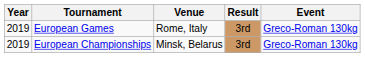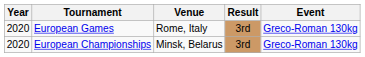European Games | Year: 2019 -> 2020
European Championships | Year: 2019 -> 2020
